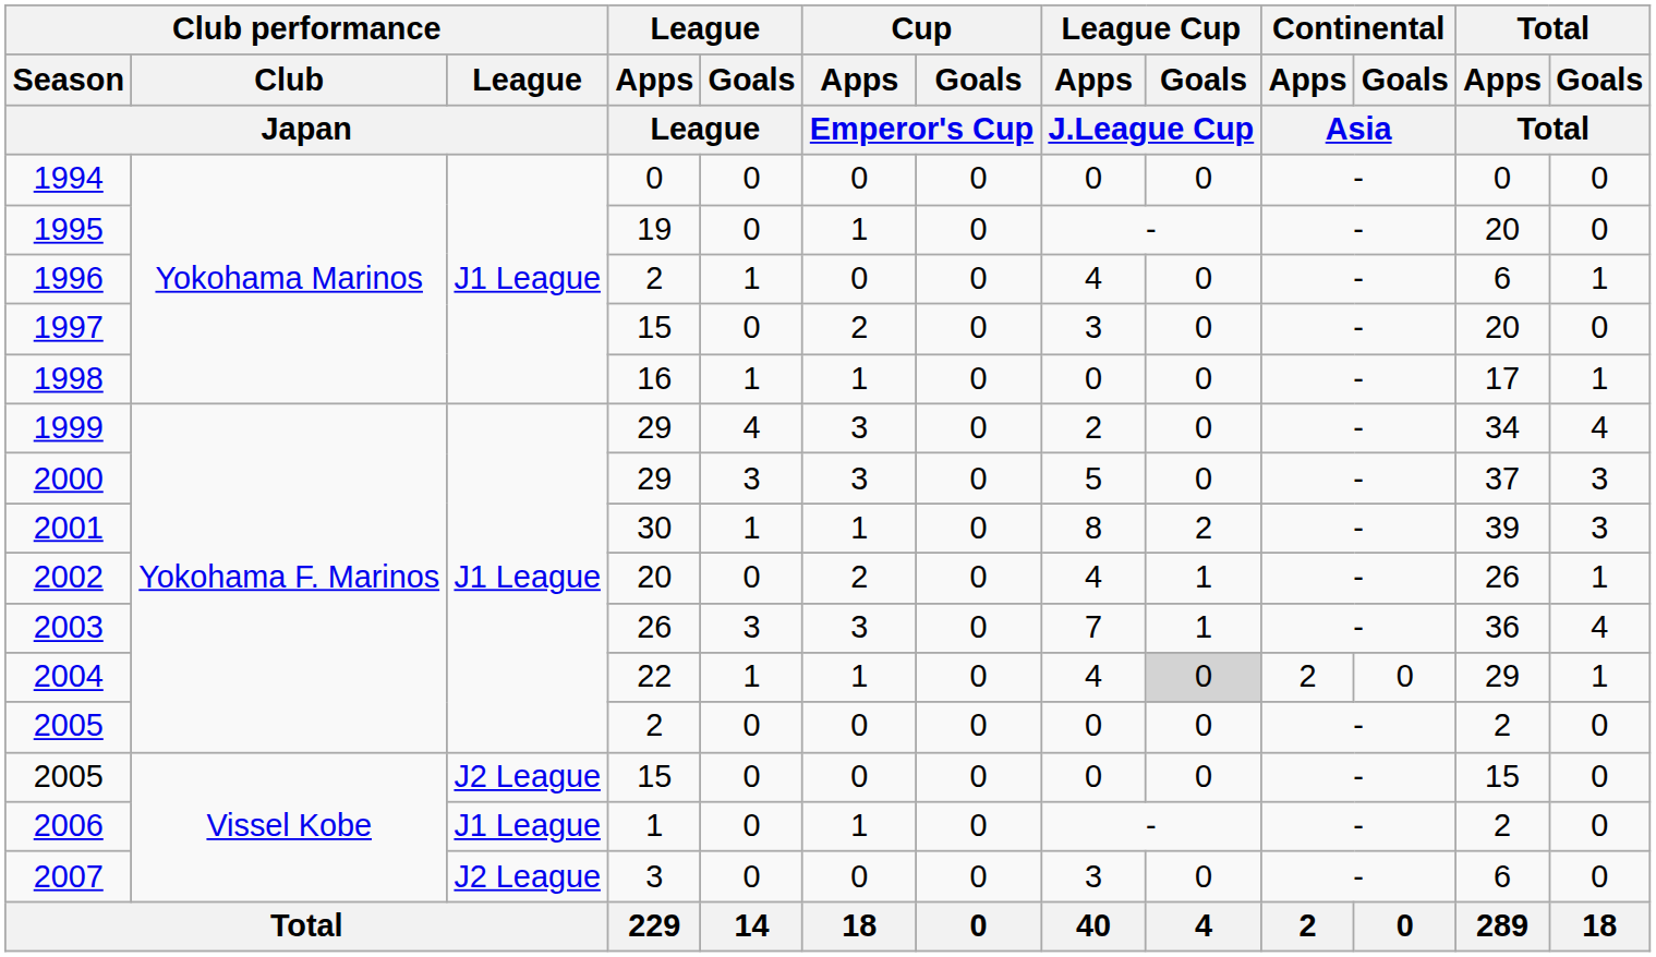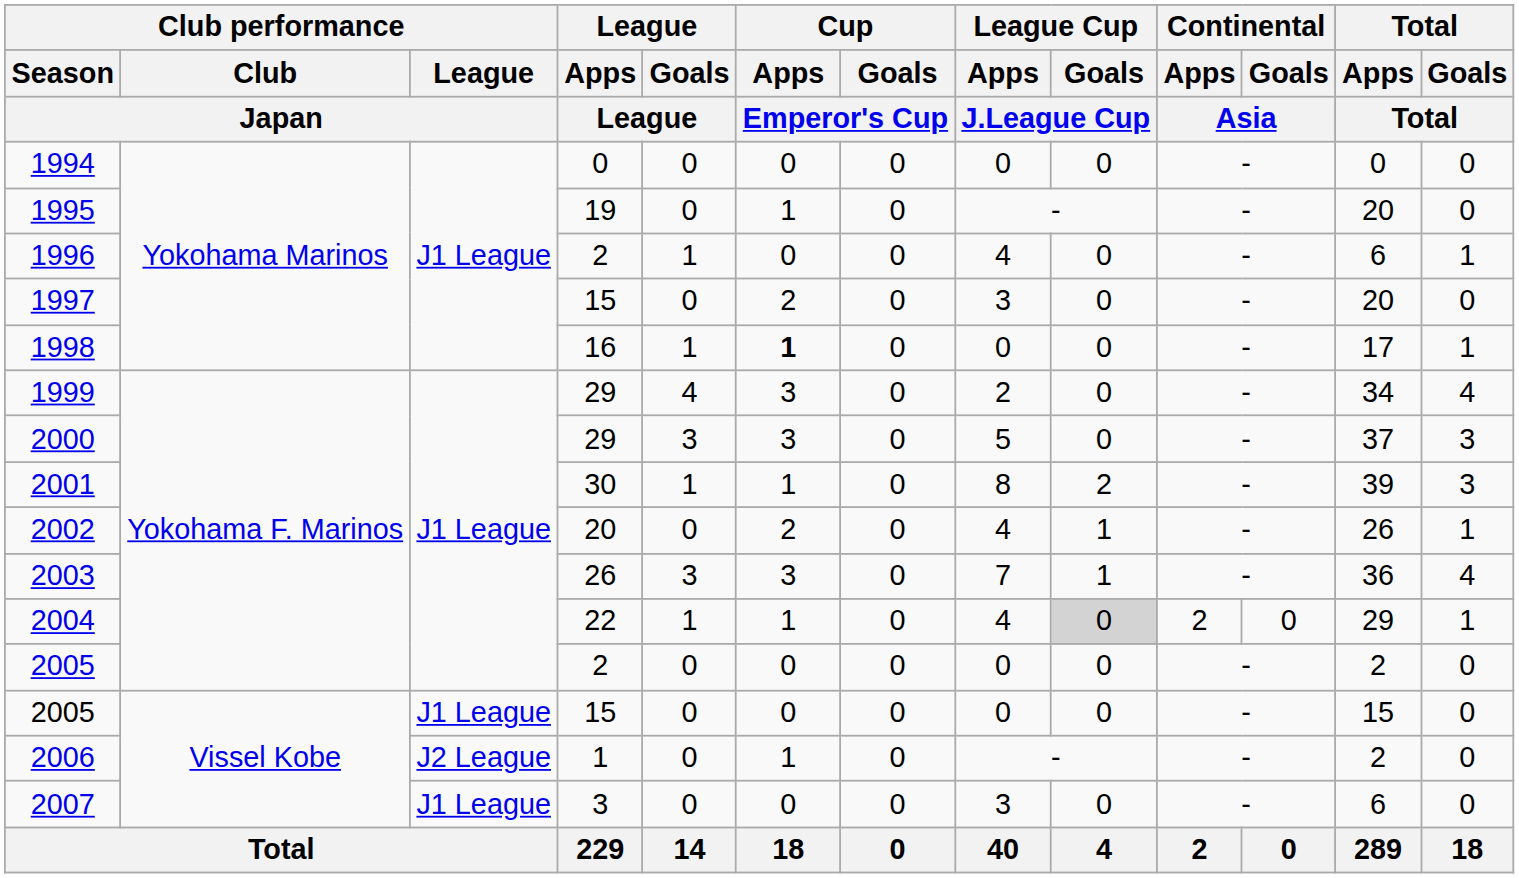1998 | Cup / Apps / Emperor's Cup: normal -> bold
2005 / 15 | Club performance / League / Japan: J2 League -> J1 League
2006 | Club performance / League / Japan: J1 League -> J2 League
2007 | Club performance / League / Japan: J2 League -> J1 League
